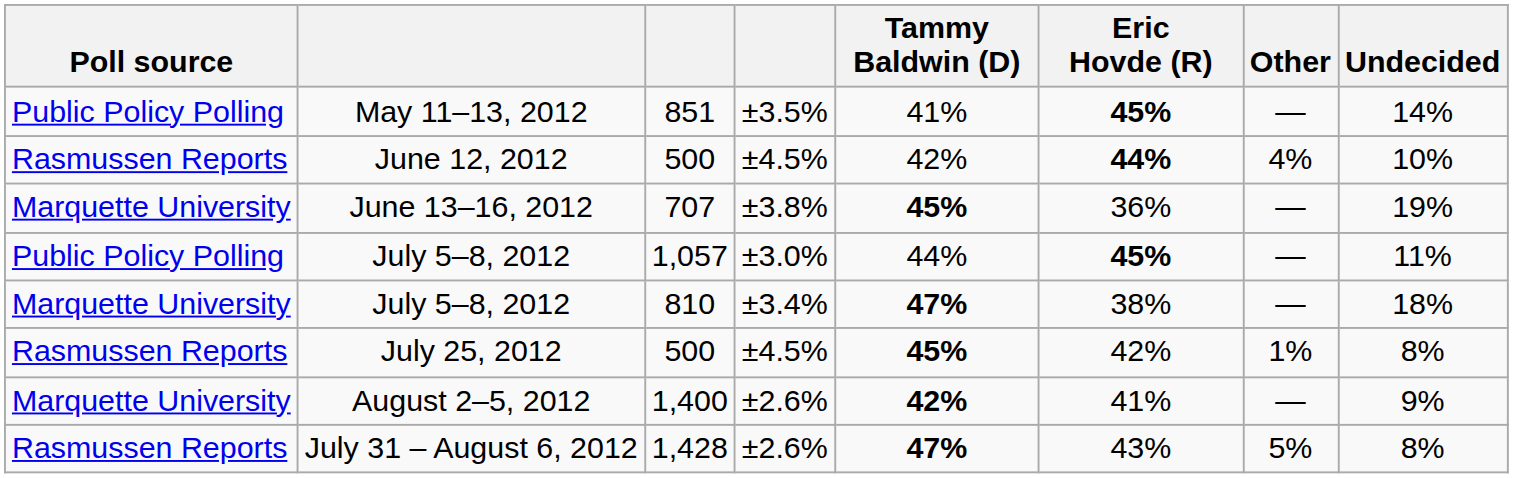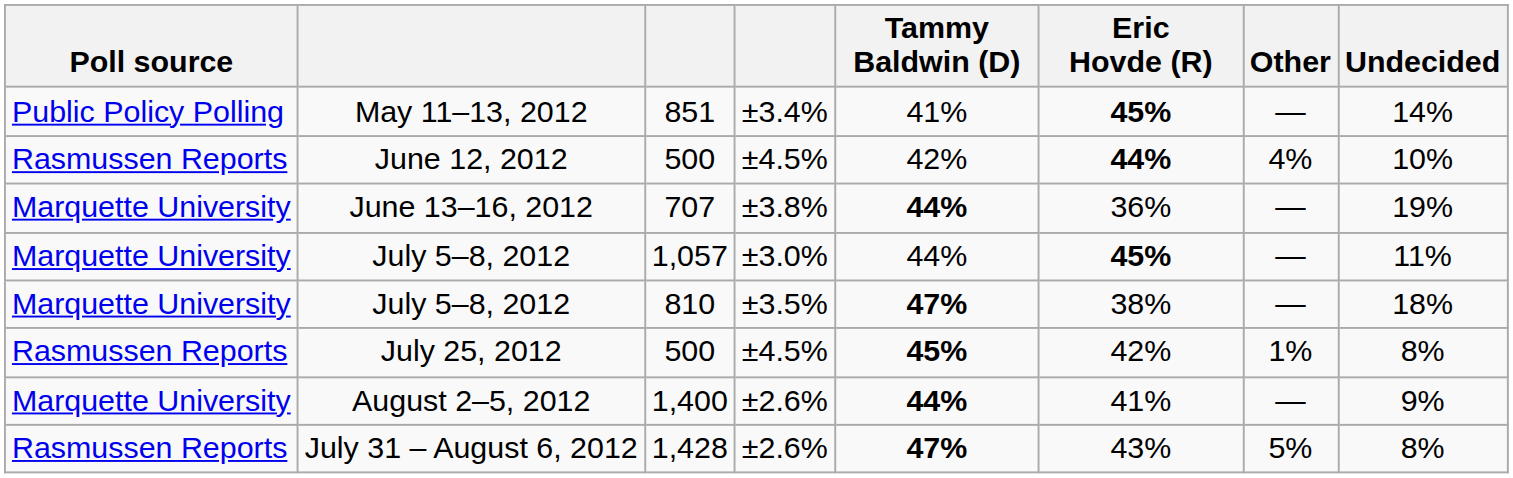May 11–13, 2012 | column 4: ±3.5% -> ±3.4%
June 13–16, 2012 | Tammy Baldwin (D): 45% -> 44%
July 5–8, 2012 / 1,057 | Poll source: Public Policy Polling -> Marquette University
July 5–8, 2012 / 810 | column 4: ±3.4% -> ±3.5%
August 2–5, 2012 | Tammy Baldwin (D): 42% -> 44%
